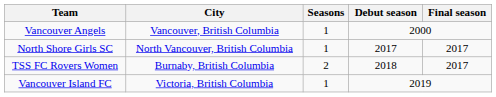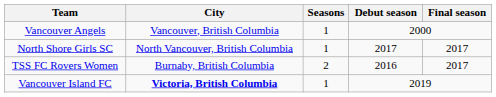TSS FC Rovers Women | Debut season: 2018 -> 2016
Vancouver Island FC | City: normal -> bold
